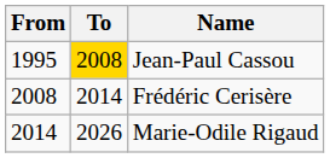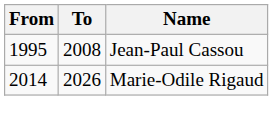Jean-Paul Cassou | To: gold background -> no background
- row: 2008 | 2014 | Frédéric Cerisère
